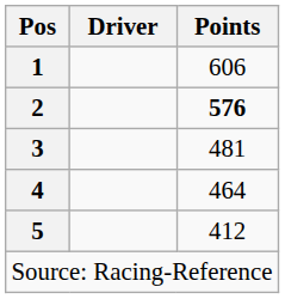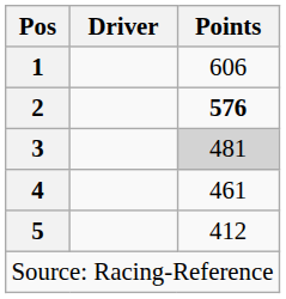3 | Points: no background -> lightgrey background
4 | Points: 464 -> 461
